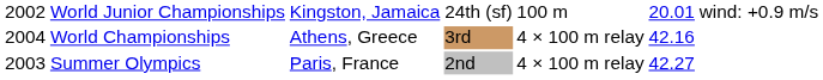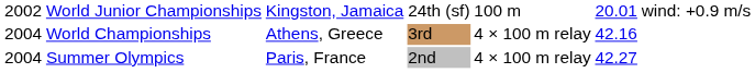Summer Olympics | column 1: 2003 -> 2004
